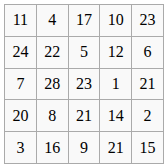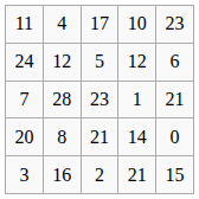24 | column 2: 22 -> 12
20 | column 5: 2 -> 0
3 | column 3: 9 -> 2
